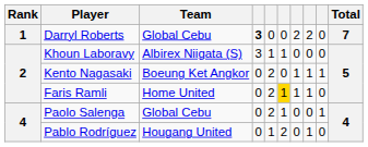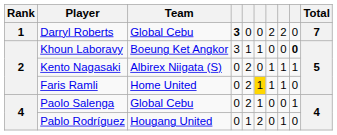Khoun Laboravy | Team: Albirex Niigata (S) -> Boeung Ket Angkor
Khoun Laboravy | column 9: normal -> bold
Kento Nagasaki | Team: Boeung Ket Angkor -> Albirex Niigata (S)
